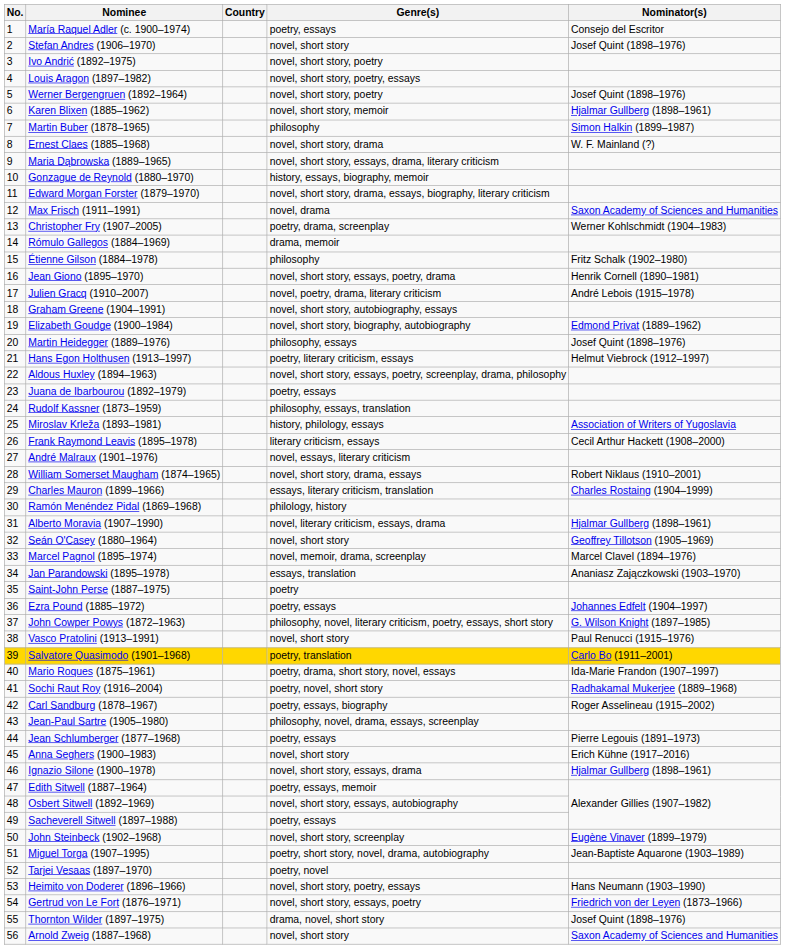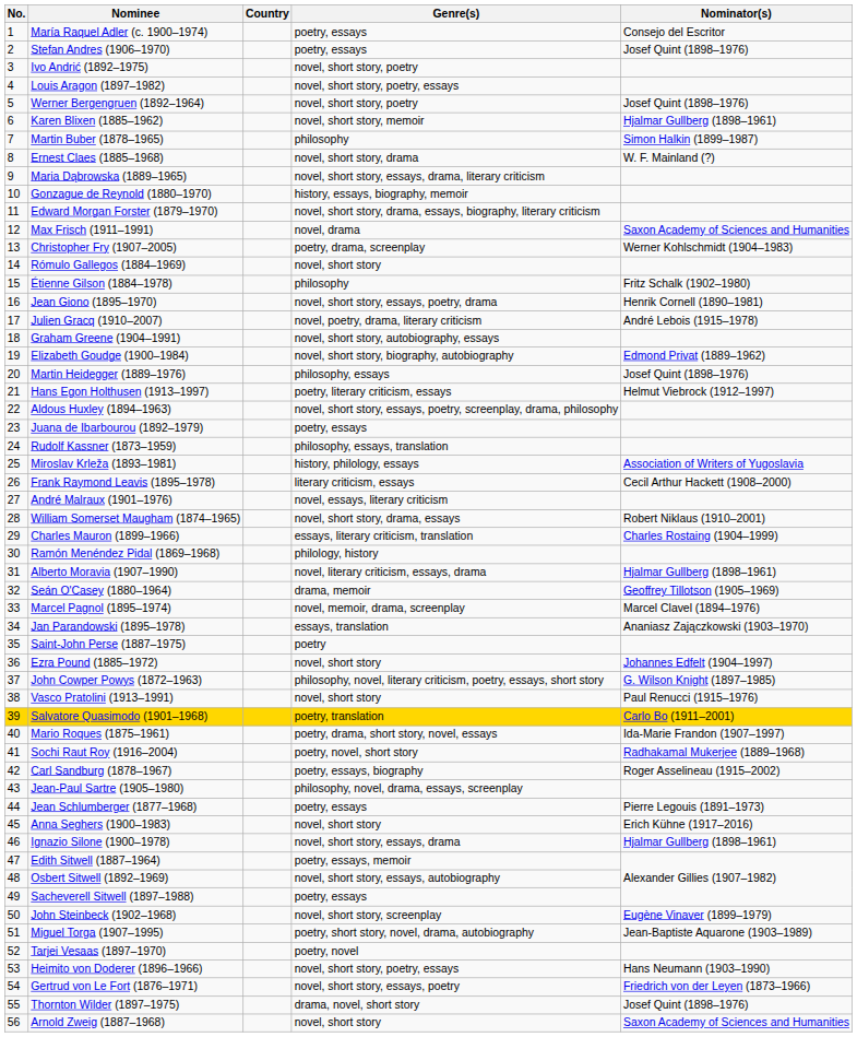Stefan Andres (1906–1970) | Genre(s): novel, short story -> poetry, essays
Rómulo Gallegos (1884–1969) | Genre(s): drama, memoir -> novel, short story
Seán O'Casey (1880–1964) | Genre(s): novel, short story -> drama, memoir
Ezra Pound (1885–1972) | Genre(s): poetry, essays -> novel, short story
